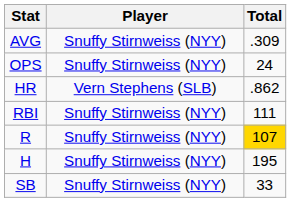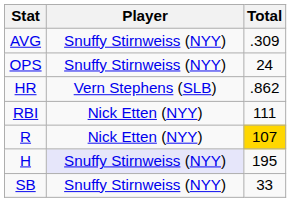RBI | Player: Snuffy Stirnweiss (NYY) -> Nick Etten (NYY)
R | Player: Snuffy Stirnweiss (NYY) -> Nick Etten (NYY)
H | Player: no background -> lavender background
